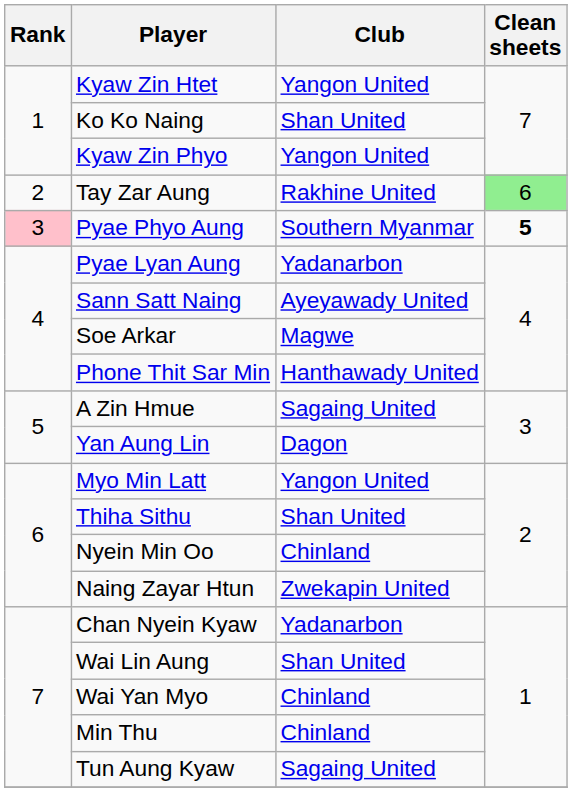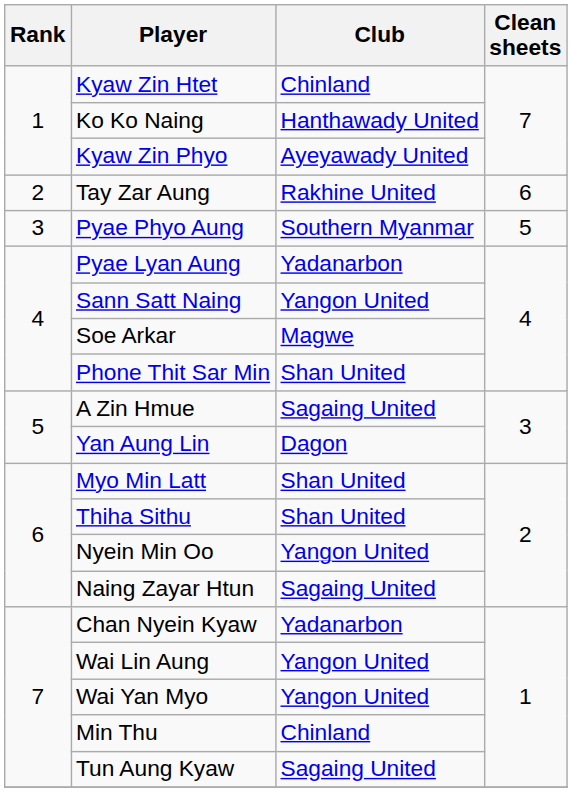Kyaw Zin Htet | Club: Yangon United -> Chinland
Ko Ko Naing | Club: Shan United -> Hanthawady United
Kyaw Zin Phyo | Club: Yangon United -> Ayeyawady United
Tay Zar Aung | Clean sheets: lightgreen background -> no background
Pyae Phyo Aung | Rank: pink background -> no background
Pyae Phyo Aung | Clean sheets: bold -> normal
Sann Satt Naing | Club: Ayeyawady United -> Yangon United
Phone Thit Sar Min | Club: Hanthawady United -> Shan United
Myo Min Latt | Club: Yangon United -> Shan United
Nyein Min Oo | Club: Chinland -> Yangon United
Naing Zayar Htun | Club: Zwekapin United -> Sagaing United
Wai Lin Aung | Club: Shan United -> Yangon United
Wai Yan Myo | Club: Chinland -> Yangon United
